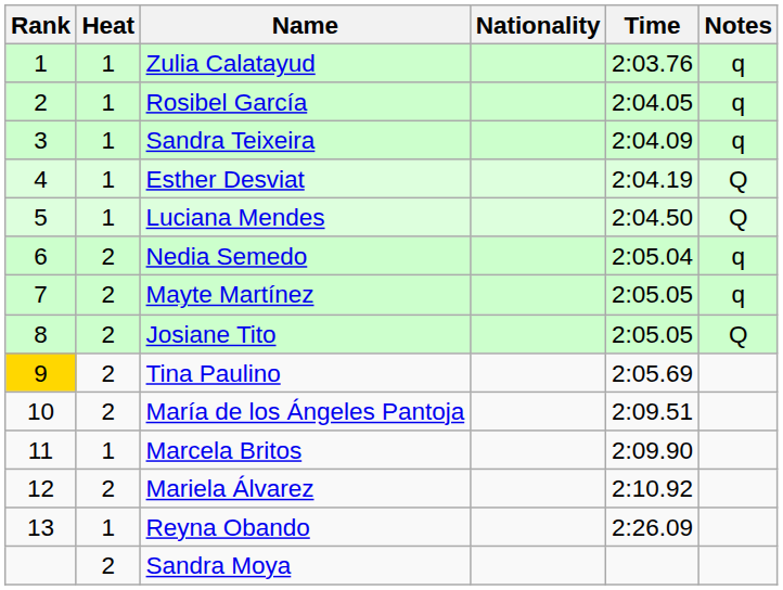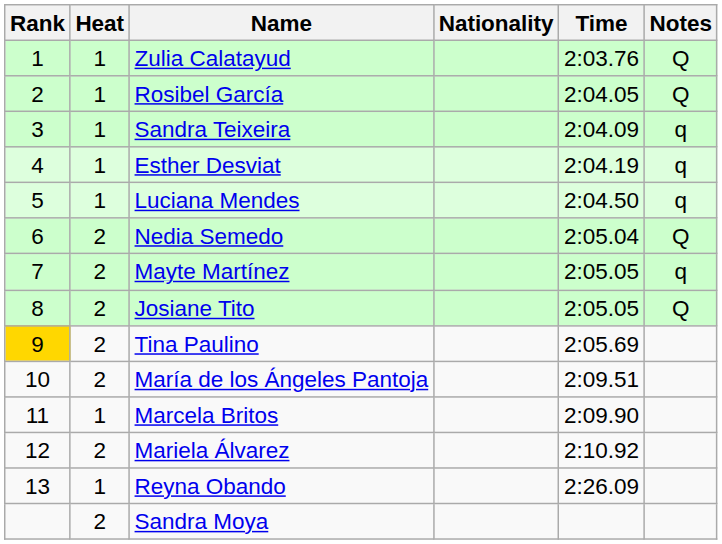Zulia Calatayud | Notes: q -> Q
Rosibel García | Notes: q -> Q
Esther Desviat | Notes: Q -> q
Luciana Mendes | Notes: Q -> q
Nedia Semedo | Notes: q -> Q
